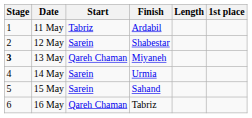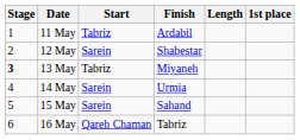13 May | Start: Qareh Chaman -> Tabriz
